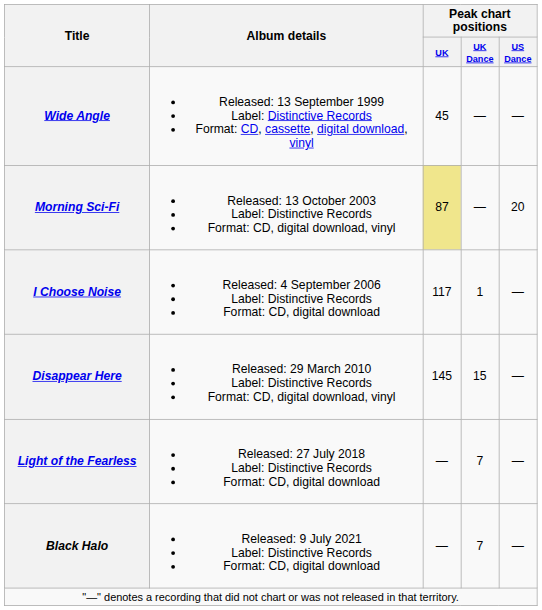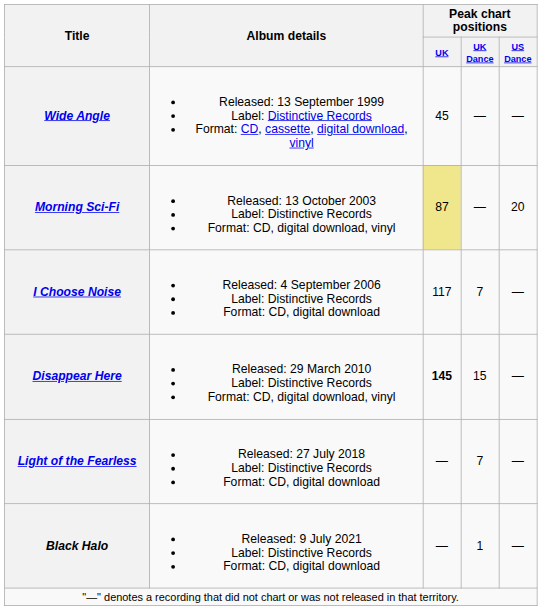I Choose Noise | Peak chart positions / UK Dance: 1 -> 7
Disappear Here | Peak chart positions / UK: normal -> bold
Black Halo | Peak chart positions / UK Dance: 7 -> 1
